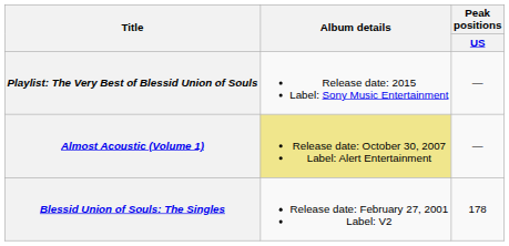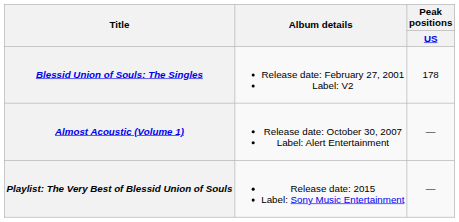rows swapped: Blessid Union of Souls: The Singles <-> Playlist: The Very Best of Blessid Union of Souls
Almost Acoustic (Volume 1) | Album details: khaki background -> no background
